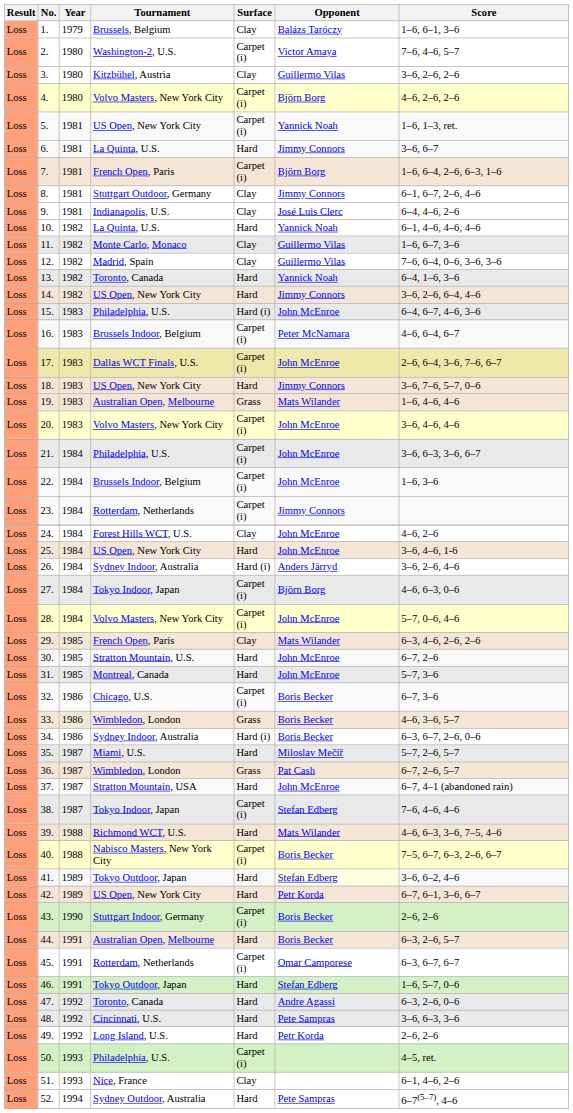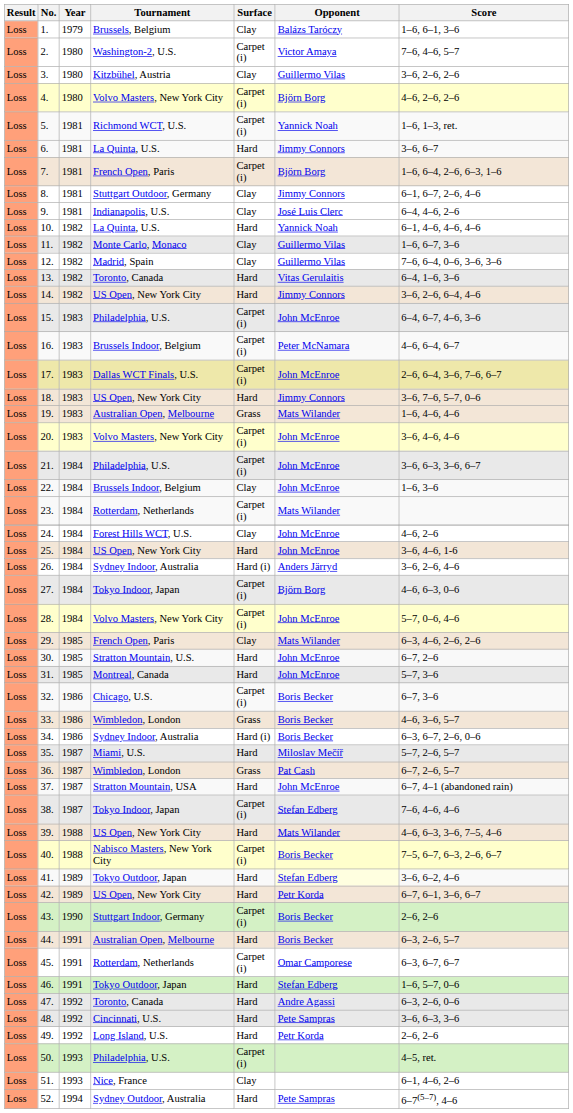5. | Tournament: US Open, New York City -> Richmond WCT, U.S.
13. | Opponent: Yannick Noah -> Vitas Gerulaitis
15. | Surface: Hard (i) -> Carpet (i)
22. | Surface: Carpet (i) -> Clay
23. | Opponent: Jimmy Connors -> Mats Wilander
39. | Tournament: Richmond WCT, U.S. -> US Open, New York City
